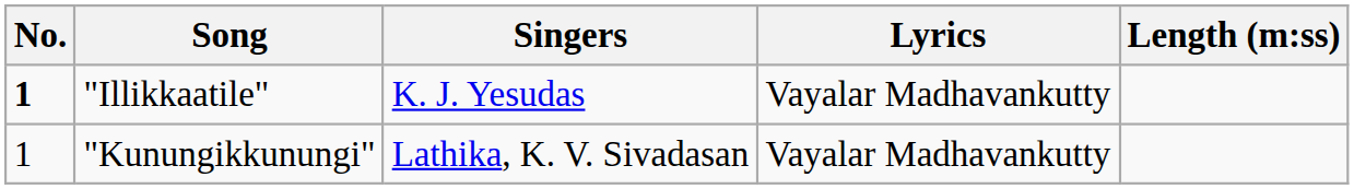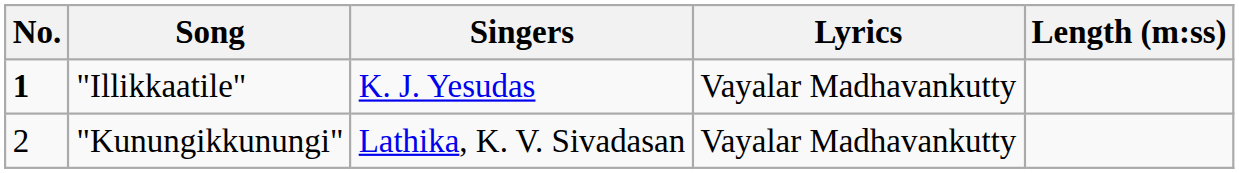"Kunungikkunungi" | No.: 1 -> 2
